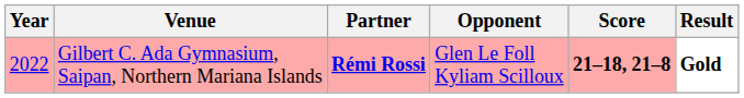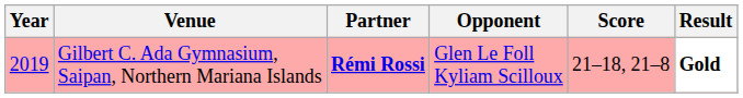Gilbert C. Ada Gymnasium, Saipan, Northern Mariana Islands | Year: 2022 -> 2019
Gilbert C. Ada Gymnasium, Saipan, Northern Mariana Islands | Score: bold -> normal
